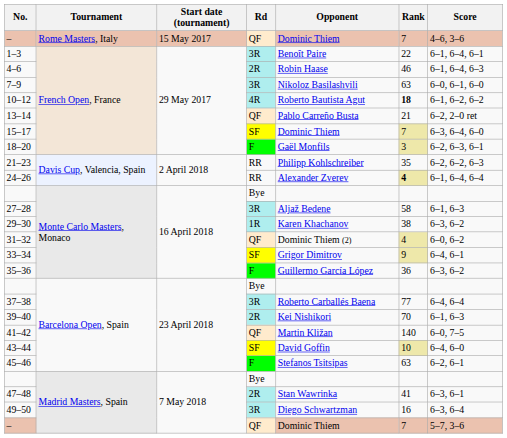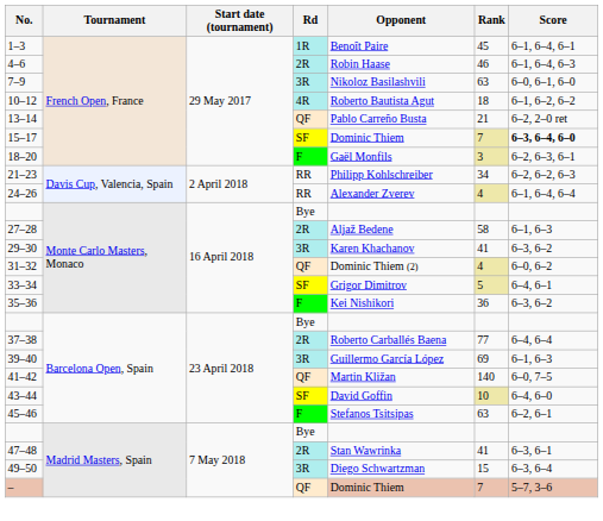- row: – | Rome Masters, Italy | 15 May 2017 | QF | Dominic Thiem | 7 | 4–6, 3–6
1–3 | Rd: 3R -> 1R
1–3 | Rank: 22 -> 45
10–12 | Rank: bold -> normal
15–17 | Score: normal -> bold
21–23 | Rank: 35 -> 34
24–26 | Rank: bold -> normal
27–28 | Rd: 3R -> 2R
29–30 | Rd: 1R -> 3R
29–30 | Rank: 38 -> 41
33–34 | Rank: 9 -> 5
35–36 | Opponent: Guillermo García López -> Kei Nishikori
37–38 | Rd: 3R -> 2R
39–40 | Rd: 2R -> 3R
39–40 | Opponent: Kei Nishikori -> Guillermo García López
39–40 | Rank: 70 -> 69
49–50 | Rank: 16 -> 15
